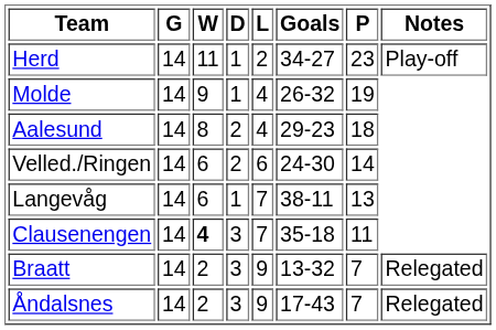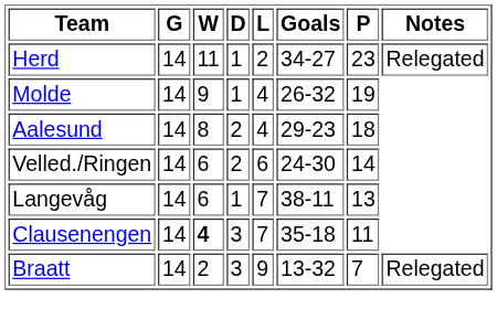Herd | Notes: Play-off -> Relegated
- row: Åndalsnes | 14 | 2 | 3 | 9 | 17-43 | 7 | Relegated
